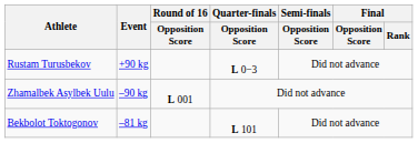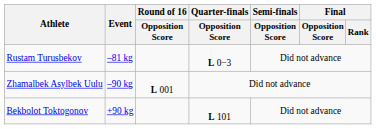Rustam Turusbekov | Event: +90 kg -> –81 kg
Bekbolot Toktogonov | Event: –81 kg -> +90 kg
